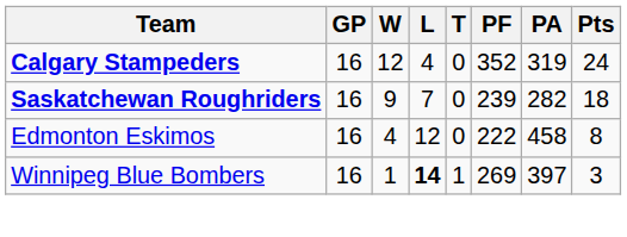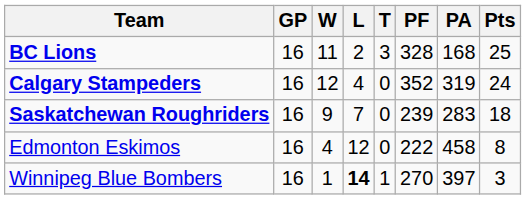+ row: BC Lions | 16 | 11 | 2 | 3 | 328 | 168 | 25
Saskatchewan Roughriders | PA: 282 -> 283
Winnipeg Blue Bombers | PF: 269 -> 270
